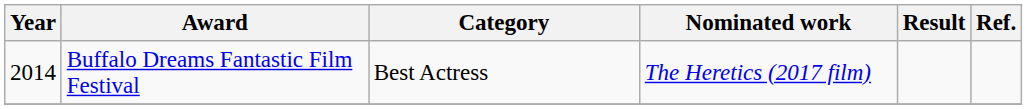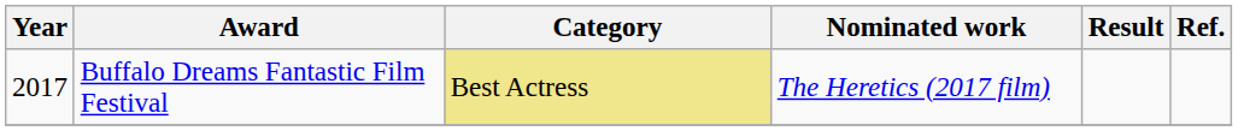Buffalo Dreams Fantastic Film Festival | Year: 2014 -> 2017
Buffalo Dreams Fantastic Film Festival | Category: no background -> khaki background
